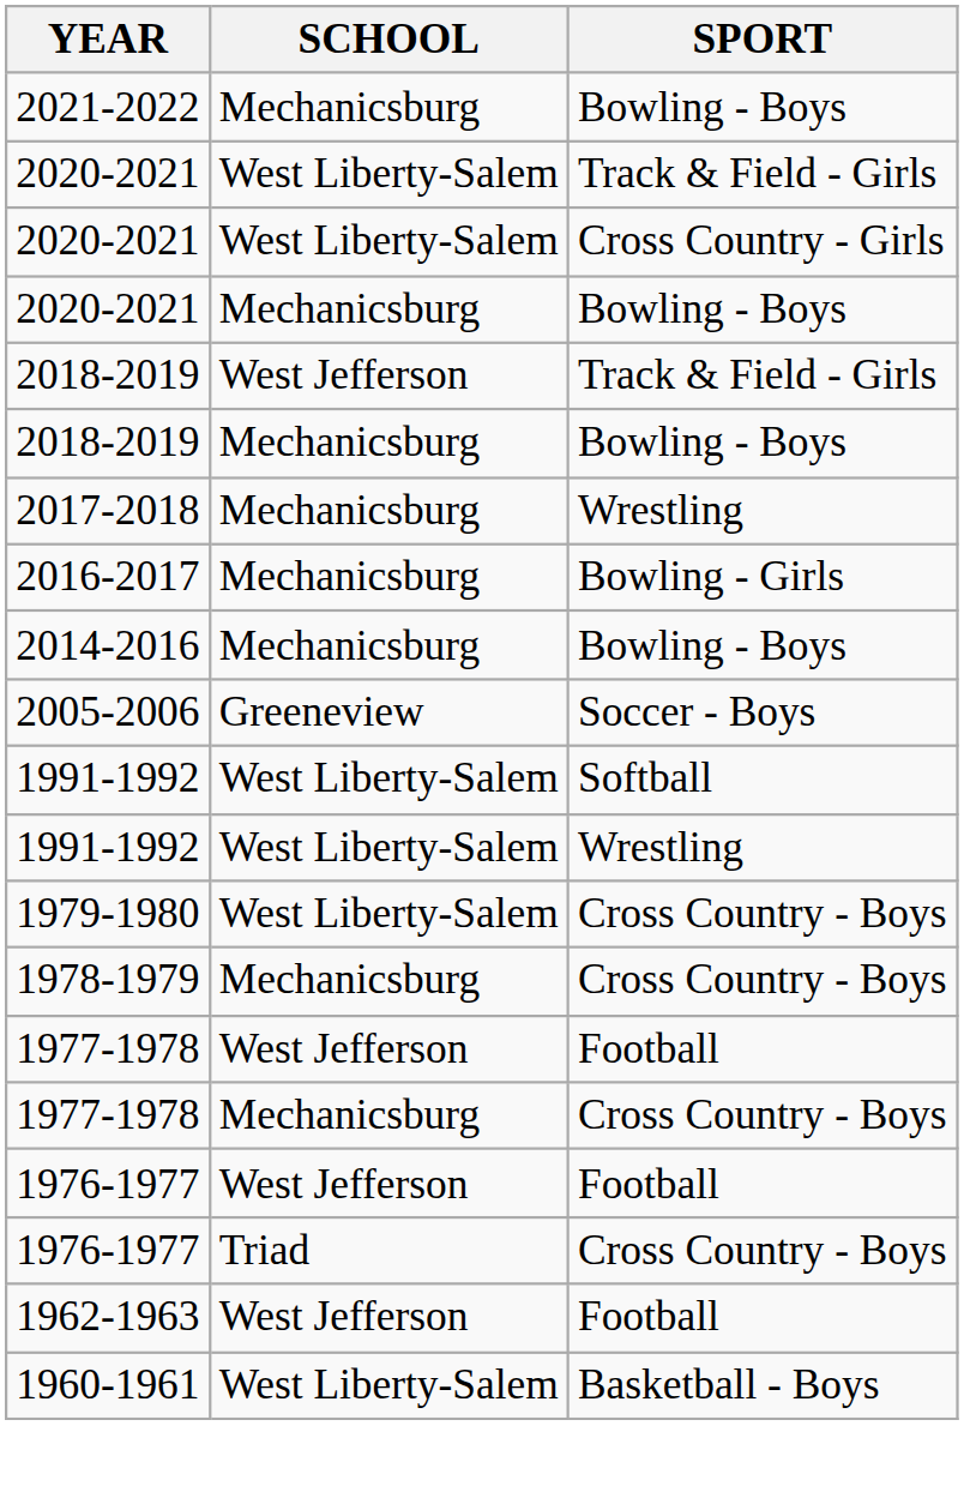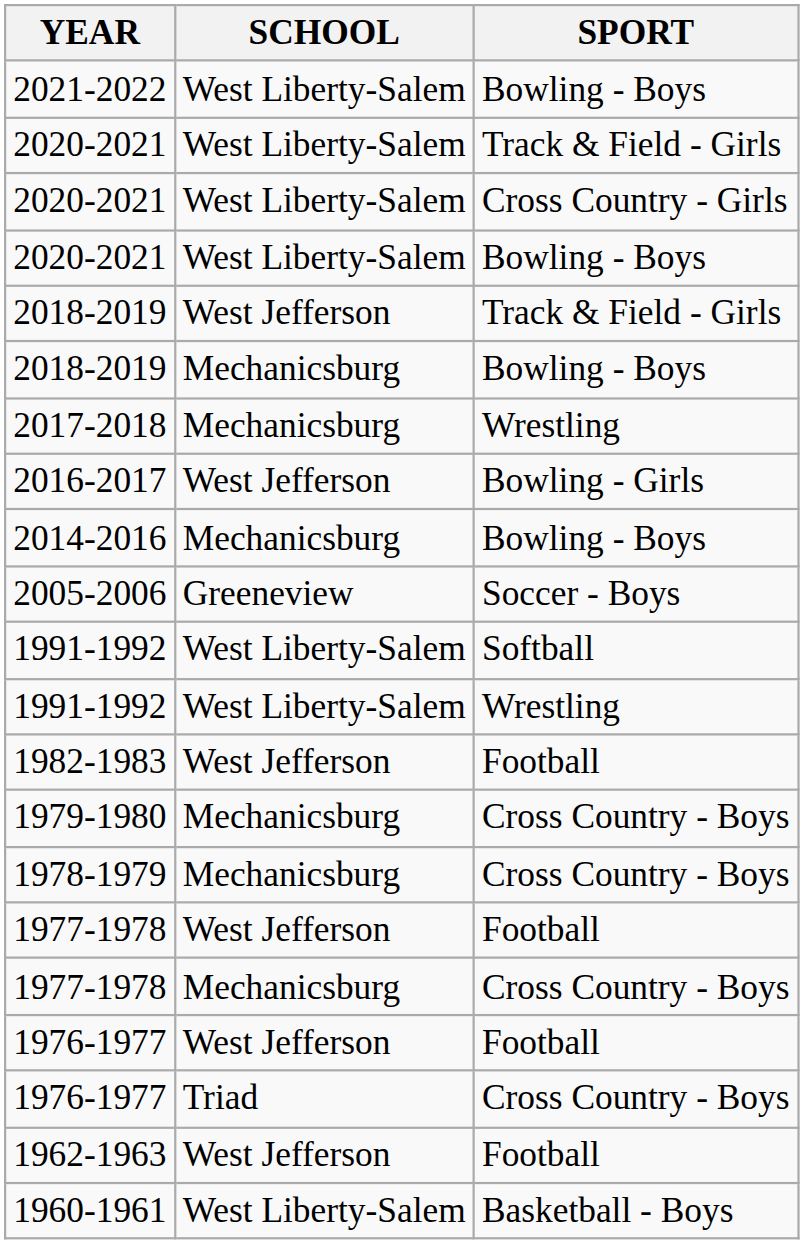2021-2022 | SCHOOL: Mechanicsburg -> West Liberty-Salem
2020-2021 / Bowling - Boys | SCHOOL: Mechanicsburg -> West Liberty-Salem
2016-2017 | SCHOOL: Mechanicsburg -> West Jefferson
+ row: 1982-1983 | West Jefferson | Football
1979-1980 | SCHOOL: West Liberty-Salem -> Mechanicsburg
